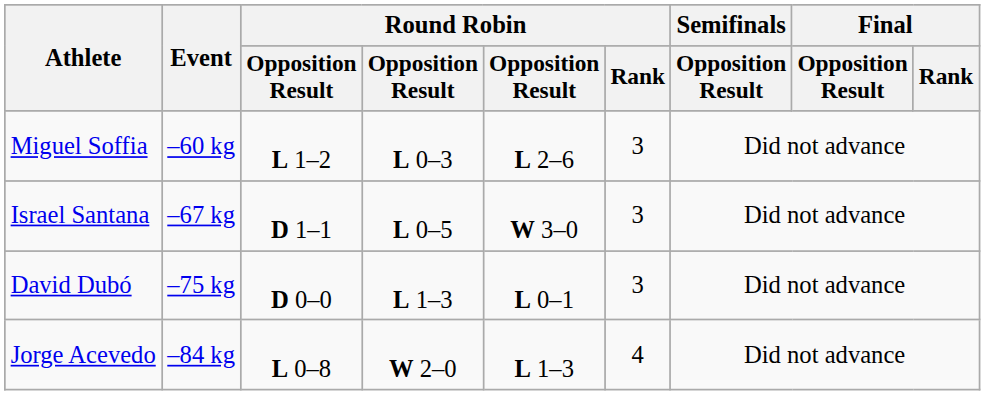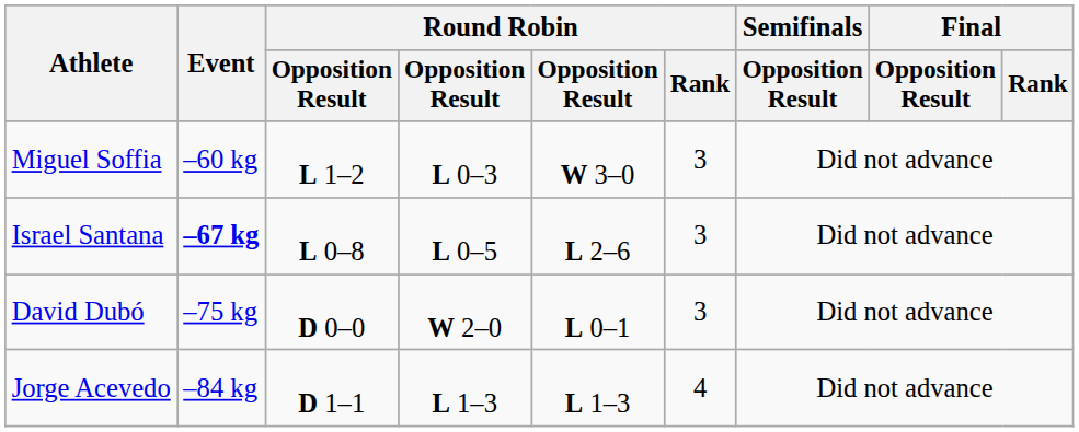Miguel Soffia | column 5: L 2–6 -> W 3–0
Israel Santana | Event: normal -> bold
Israel Santana | column 3: D 1–1 -> L 0–8
Israel Santana | column 5: W 3–0 -> L 2–6
David Dubó | column 4: L 1–3 -> W 2–0
Jorge Acevedo | column 3: L 0–8 -> D 1–1
Jorge Acevedo | column 4: W 2–0 -> L 1–3
